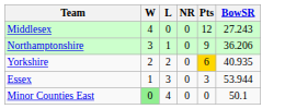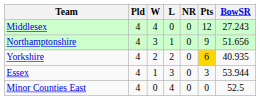+ column: Pld | 4 | 4 | 4 | 4 | 4
Northamptonshire | BowSR: 36.206 -> 51.656
Minor Counties East | W: lightgreen background -> no background
Minor Counties East | BowSR: 50.1 -> 52.5
